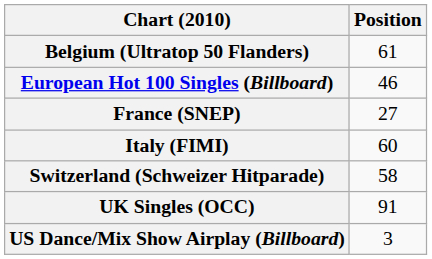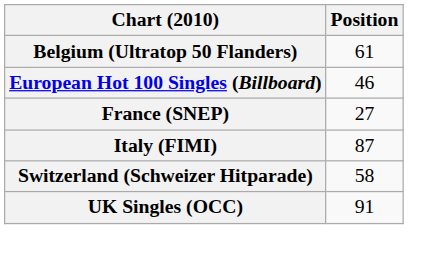Italy (FIMI) | Position: 60 -> 87
- row: US Dance/Mix Show Airplay (Billboard) | 3
